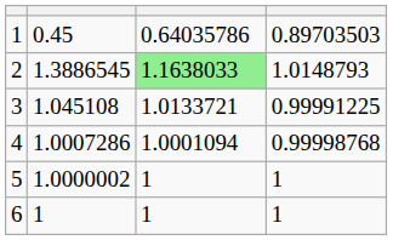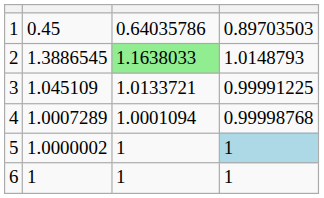3 | column 2: 1.045108 -> 1.045109
4 | column 2: 1.0007286 -> 1.0007289
5 | column 4: no background -> lightblue background
